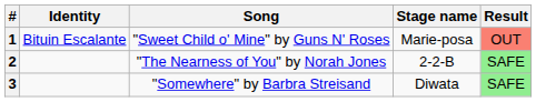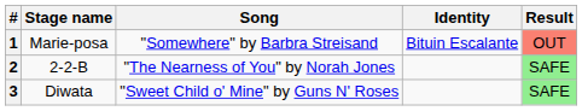columns swapped: Stage name <-> Identity
1 | Song: "Sweet Child o' Mine" by Guns N' Roses -> "Somewhere" by Barbra Streisand
3 | Song: "Somewhere" by Barbra Streisand -> "Sweet Child o' Mine" by Guns N' Roses
